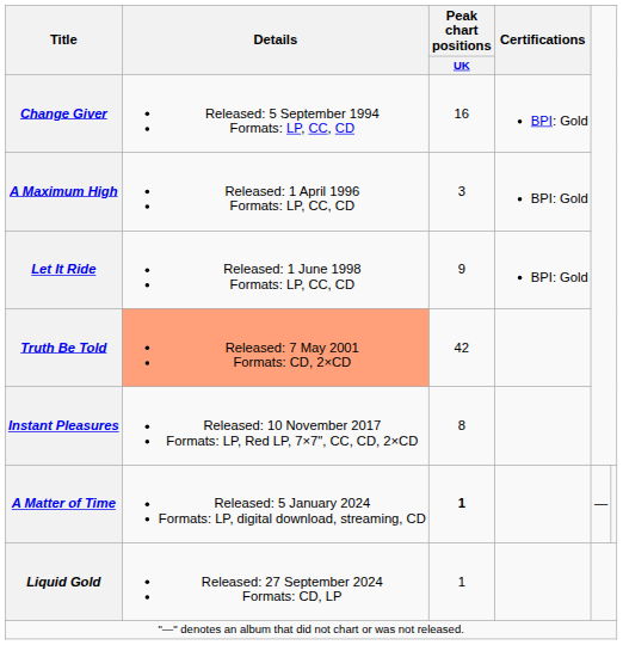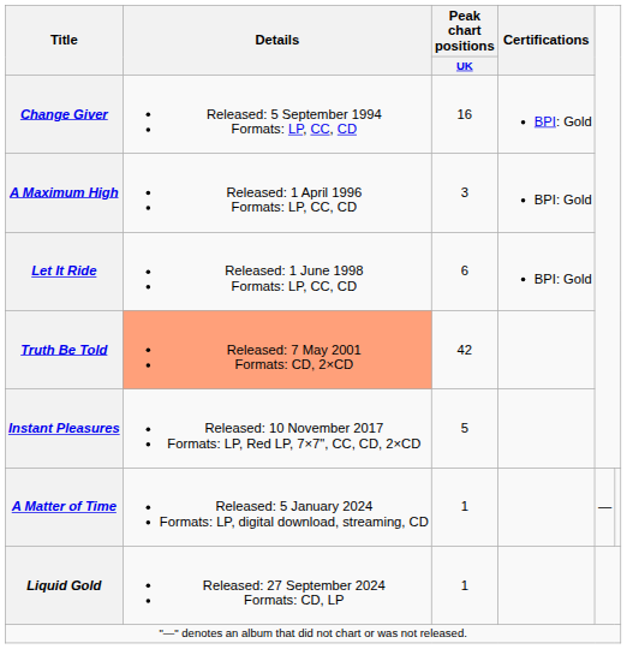Let It Ride | Peak chart positions / UK: 9 -> 6
Instant Pleasures | Peak chart positions / UK: 8 -> 5
A Matter of Time | Peak chart positions / UK: bold -> normal
